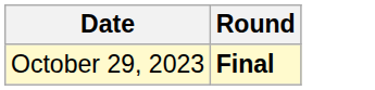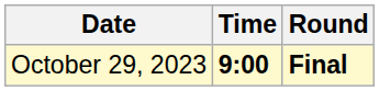+ column: Time | 9:00
